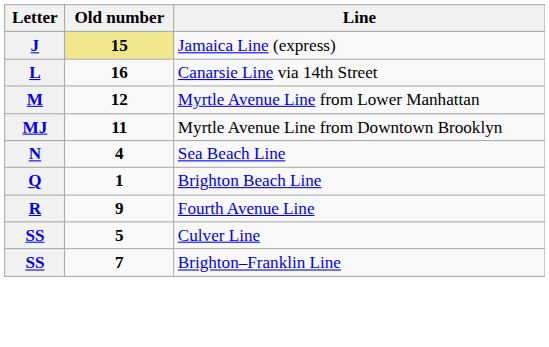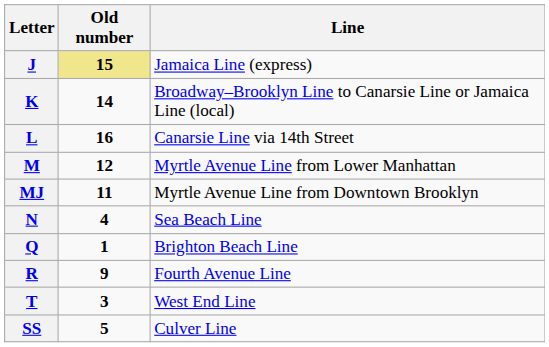+ row: K | 14 | Broadway–Brooklyn Line to Canarsie Line or Jamaica Line (local)
+ row: T | 3 | West End Line
- row: SS | 7 | Brighton–Franklin Line
